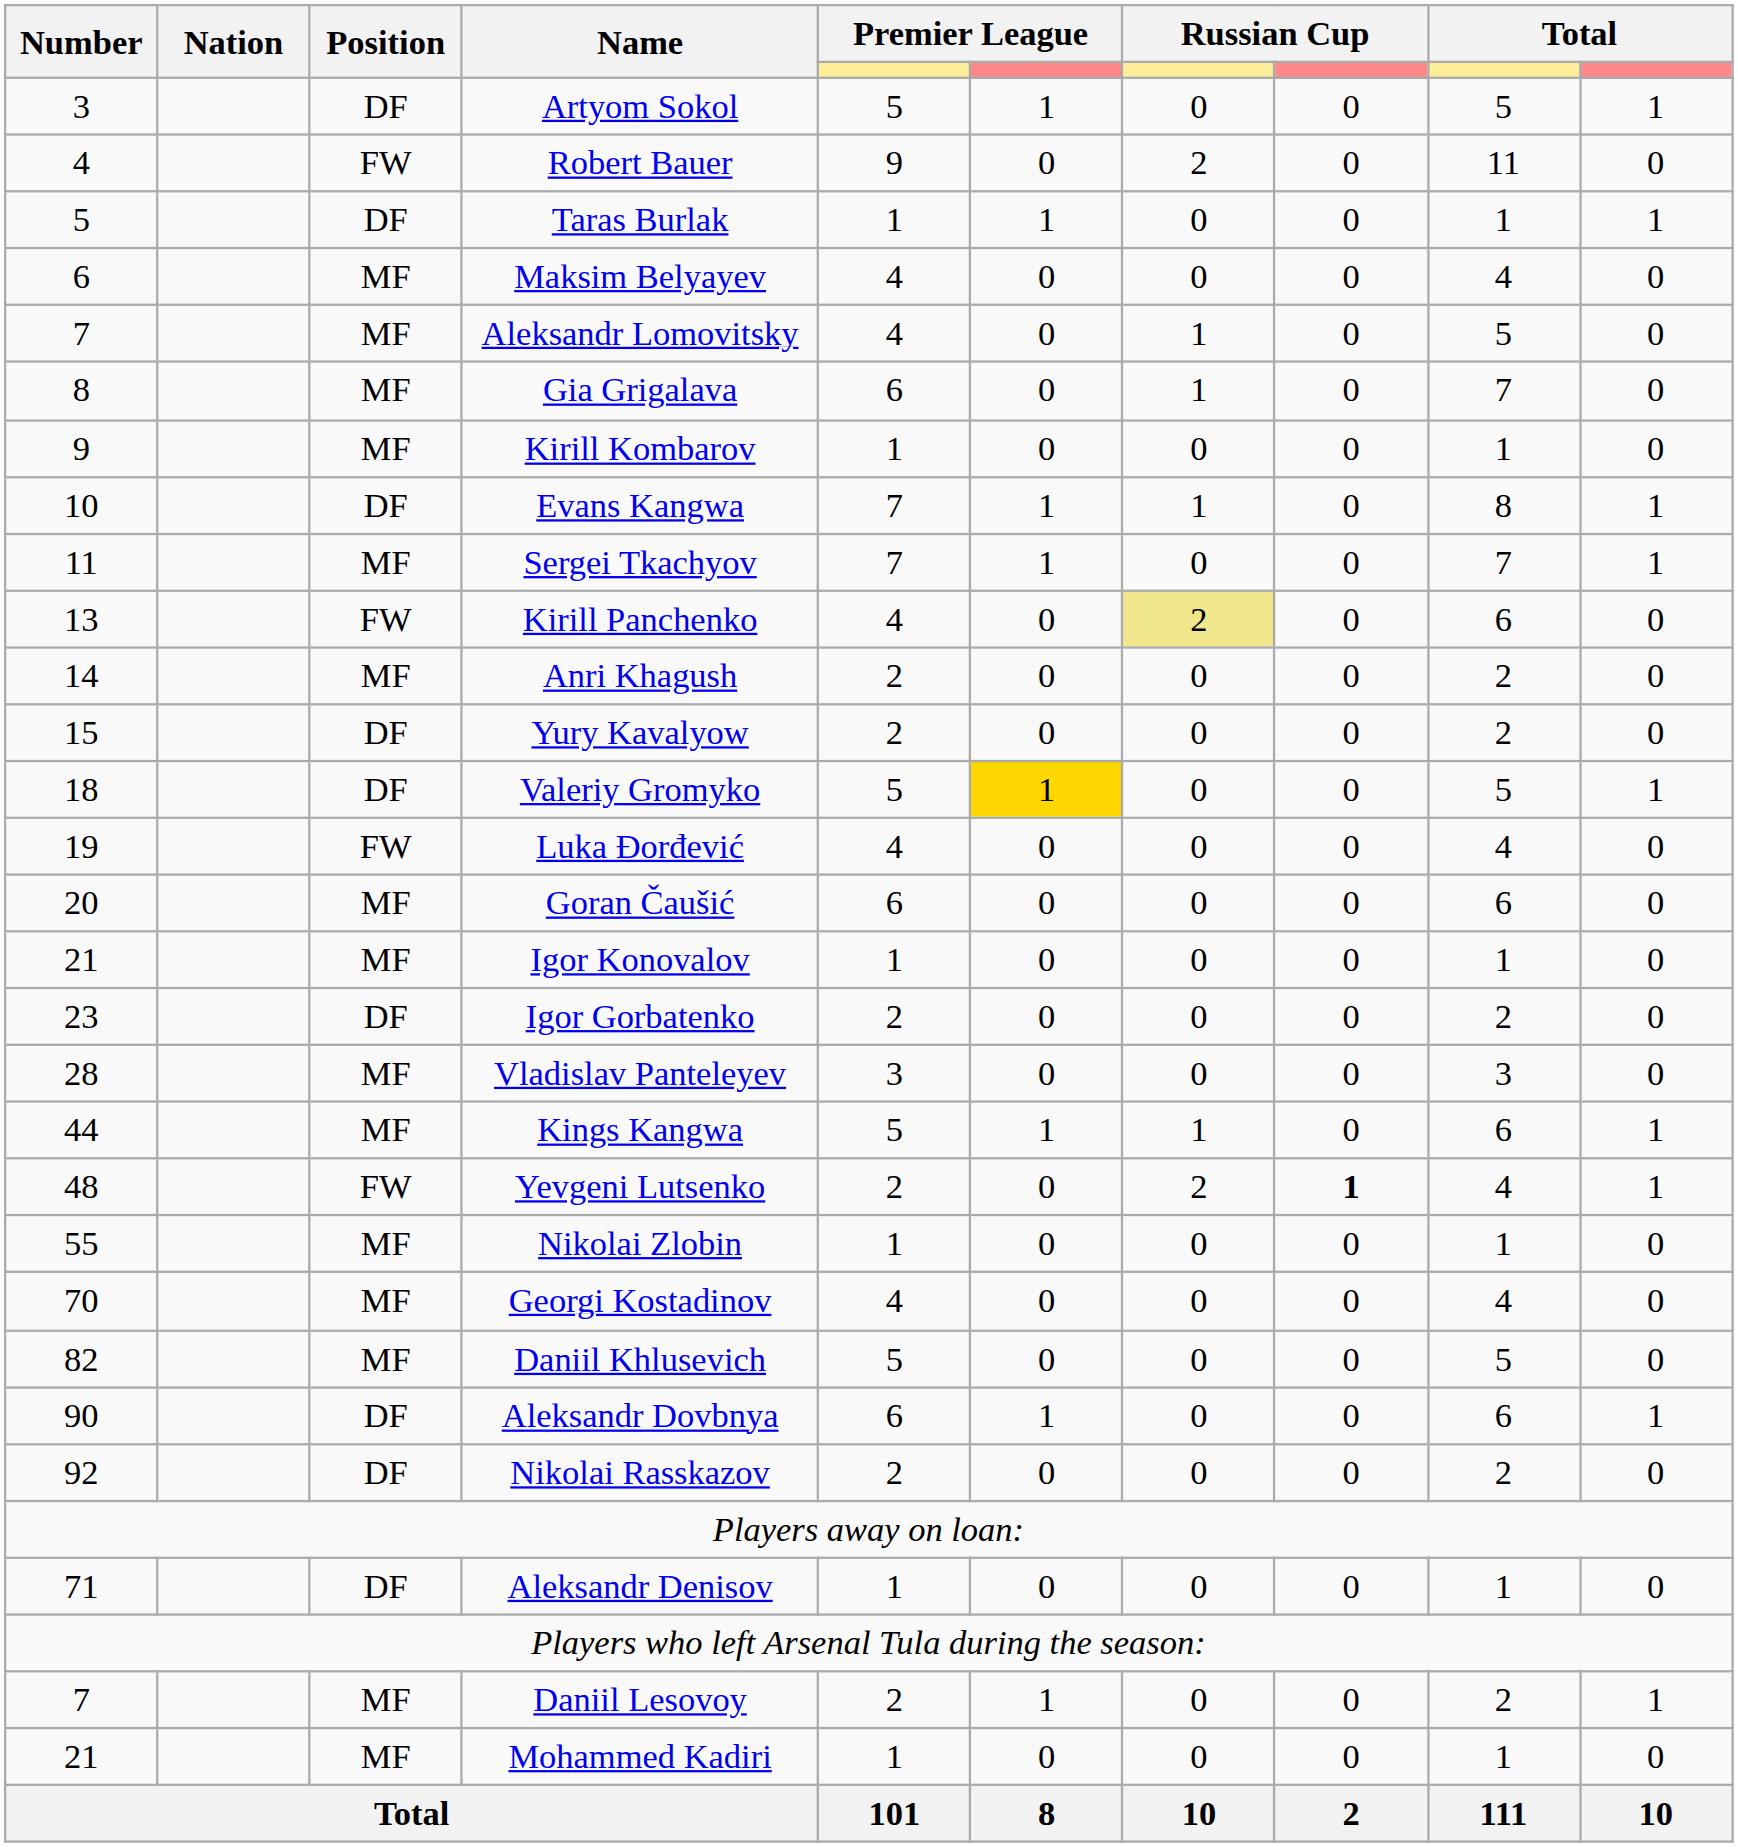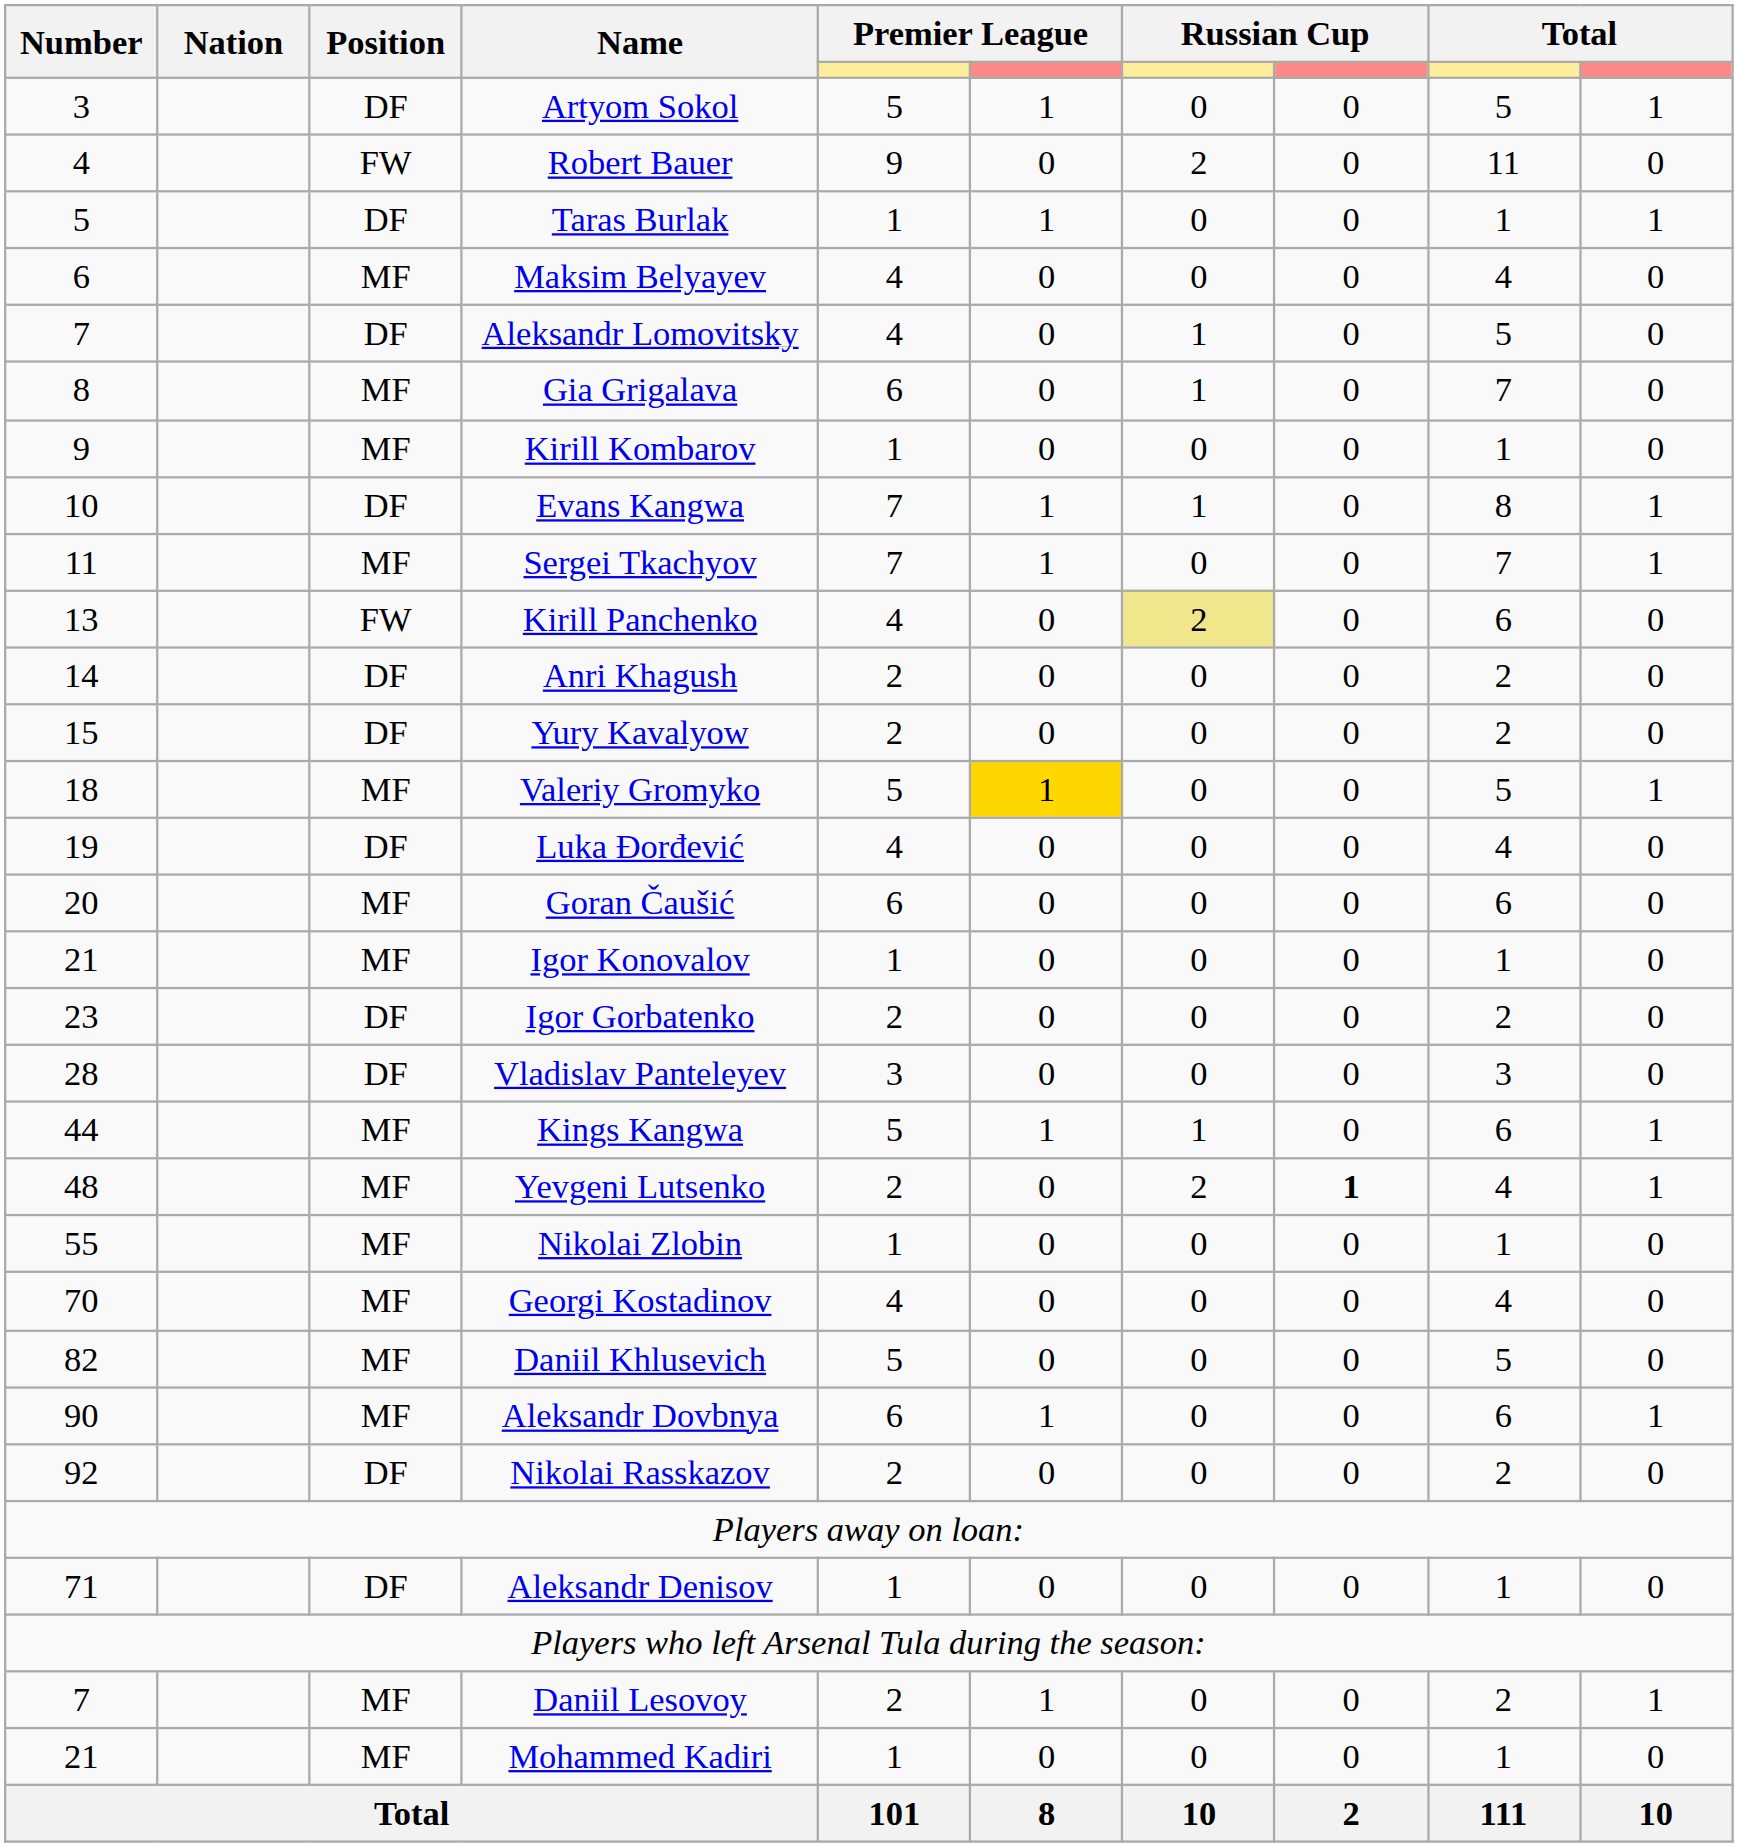Aleksandr Lomovitsky | Position: MF -> DF
Anri Khagush | Position: MF -> DF
Valeriy Gromyko | Position: DF -> MF
Luka Đorđević | Position: FW -> DF
Vladislav Panteleyev | Position: MF -> DF
Yevgeni Lutsenko | Position: FW -> MF
Aleksandr Dovbnya | Position: DF -> MF
